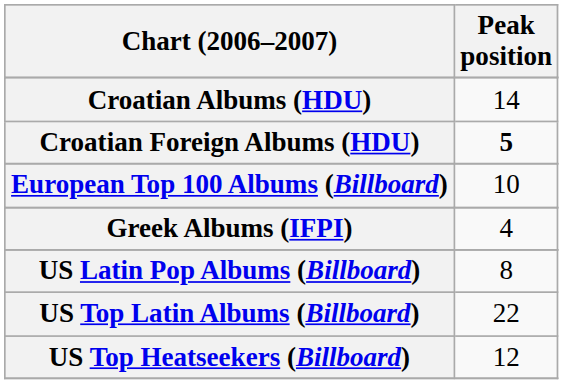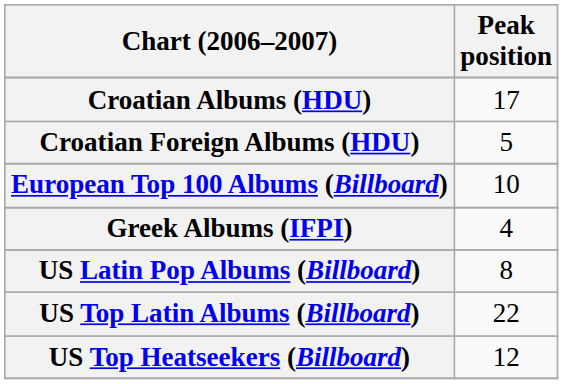Croatian Albums (HDU) | Peak position: 14 -> 17
Croatian Foreign Albums (HDU) | Peak position: bold -> normal
